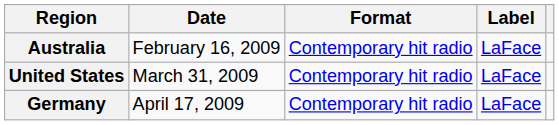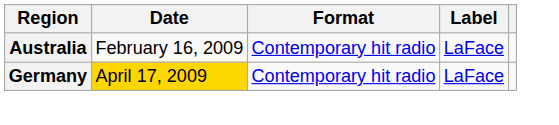- row: United States | March 31, 2009 | Contemporary hit radio | LaFace
Germany | Date: no background -> gold background
